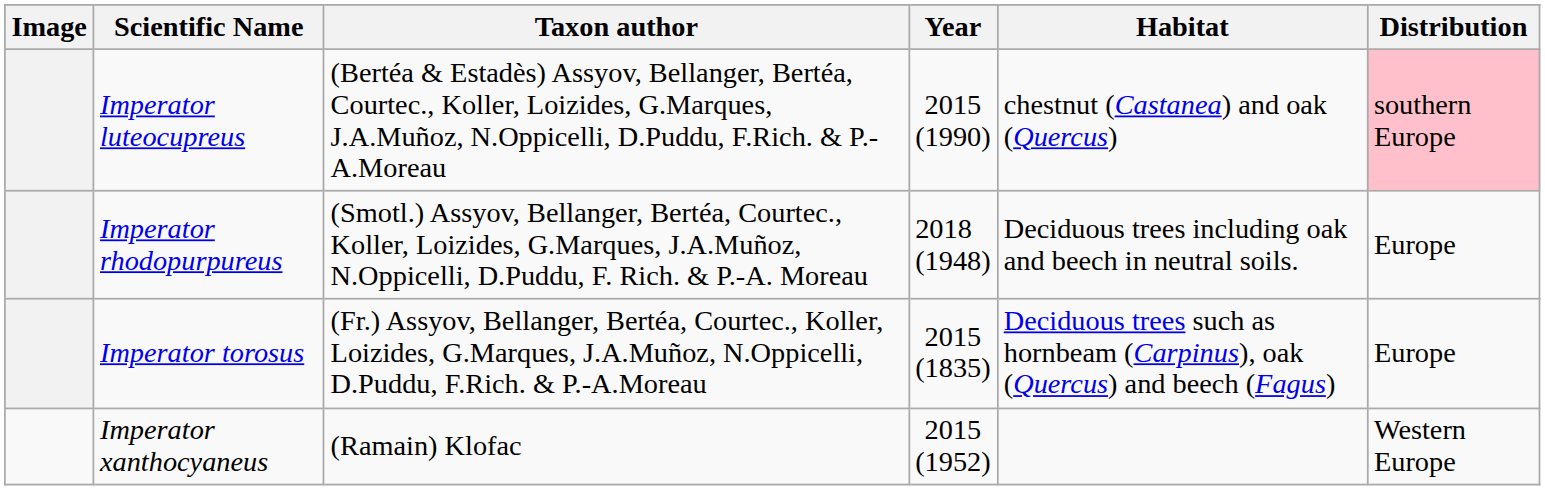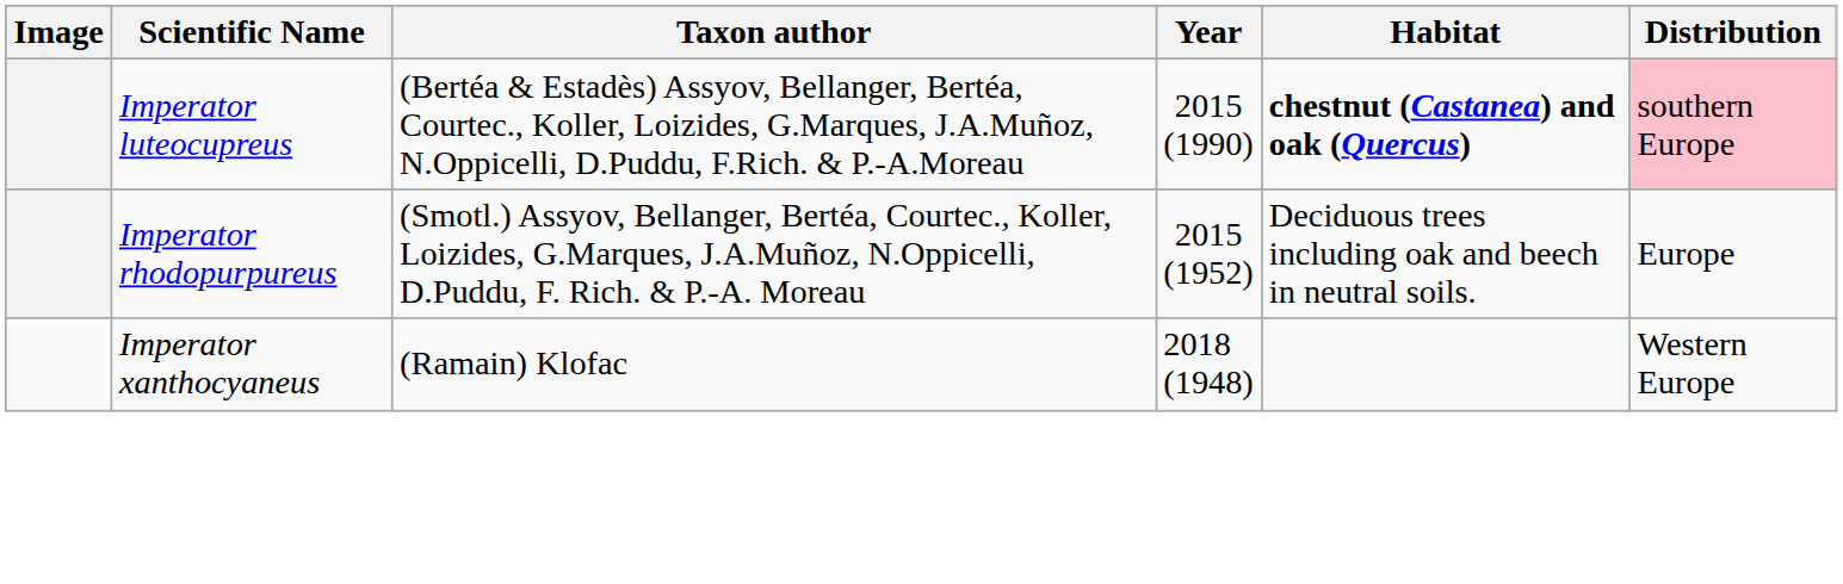Imperator luteocupreus | Habitat: normal -> bold
Imperator rhodopurpureus | Year: 2018 (1948) -> 2015 (1952)
- row: Imperator torosus | (Fr.) Assyov, Bellanger, Bertéa, Courtec., Koller, Loizides, G.Marques, J.A.Muñoz, N.Oppicelli, D.Puddu, F.Rich. & P.-A.Moreau | 2015 (1835) | Deciduous trees such as hornbeam (Carpinus), oak (Quercus) and beech (Fagus) | Europe
Imperator xanthocyaneus | Year: 2015 (1952) -> 2018 (1948)
